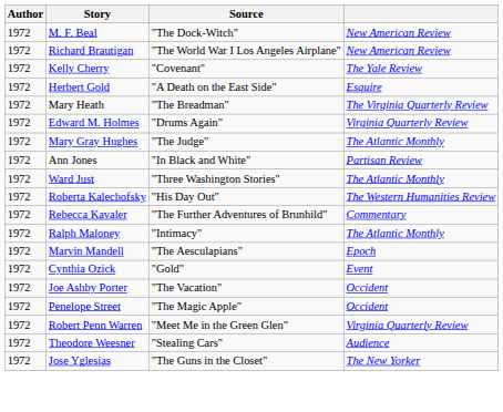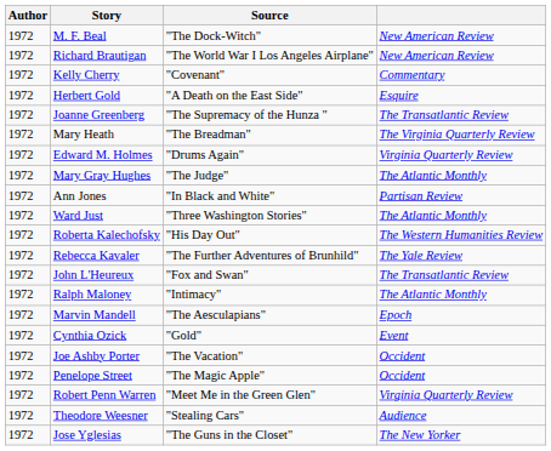Kelly Cherry | column 4: The Yale Review -> Commentary
+ row: 1972 | Joanne Greenberg | "The Supremacy of the Hunza " | The Transatlantic Review
Rebecca Kavaler | column 4: Commentary -> The Yale Review
+ row: 1972 | John L'Heureux | "Fox and Swan" | The Transatlantic Review
